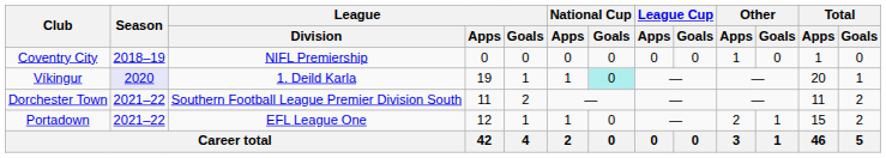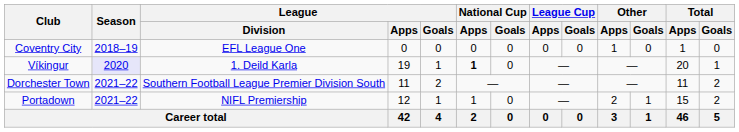Coventry City | League / Division: NIFL Premiership -> EFL League One
Víkingur | National Cup / Apps: normal -> bold
Víkingur | National Cup / Goals: paleturquoise background -> no background
Portadown | League / Division: EFL League One -> NIFL Premiership
